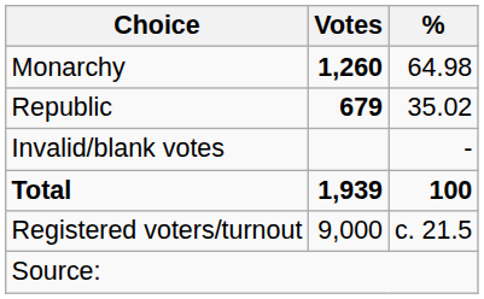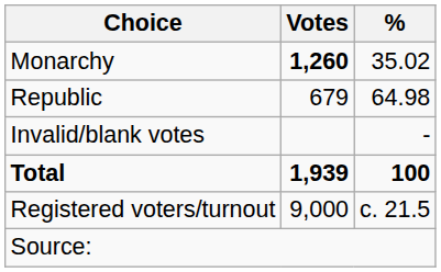Monarchy | %: 64.98 -> 35.02
Republic | Votes: bold -> normal
Republic | %: 35.02 -> 64.98
